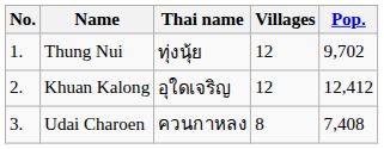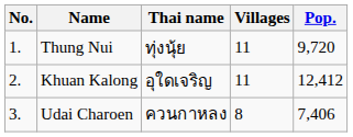Thung Nui | Villages: 12 -> 11
Thung Nui | Pop.: 9,702 -> 9,720
Khuan Kalong | Villages: 12 -> 11
Udai Charoen | Pop.: 7,408 -> 7,406
